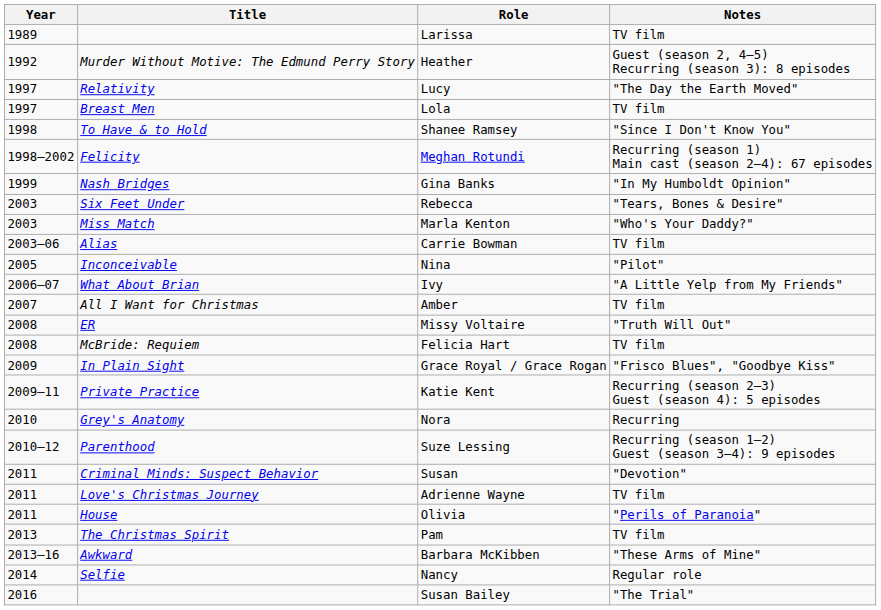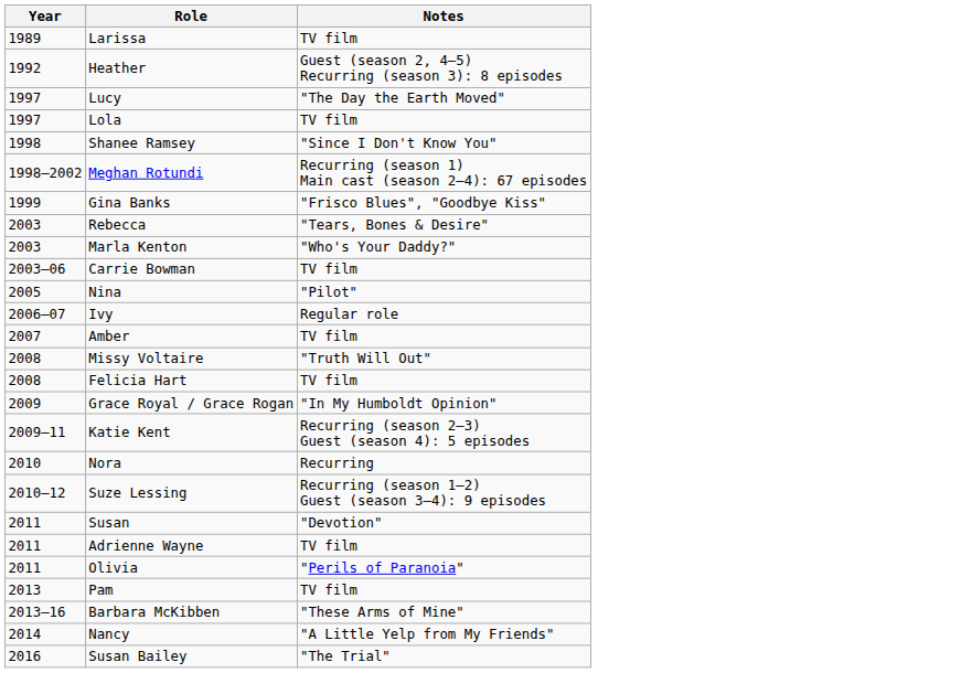- column: Title | Murder Without Motive: The Edmund Perry Story | Relativity | Breast Men | To Have & to Hold | Felicity | Nash Bridges | Six Feet Under | Miss Match | Alias | Inconceivable | What About Brian | All I Want for Christmas | ER | McBride: Requiem | In Plain Sight | Private Practice | Grey's Anatomy | Parenthood | Criminal Minds: Suspect Behavior | Love's Christmas Journey | House | The Christmas Spirit | Awkward | Selfie
Gina Banks | Notes: "In My Humboldt Opinion" -> "Frisco Blues", "Goodbye Kiss"
Ivy | Notes: "A Little Yelp from My Friends" -> Regular role
Grace Royal / Grace Rogan | Notes: "Frisco Blues", "Goodbye Kiss" -> "In My Humboldt Opinion"
Nancy | Notes: Regular role -> "A Little Yelp from My Friends"
